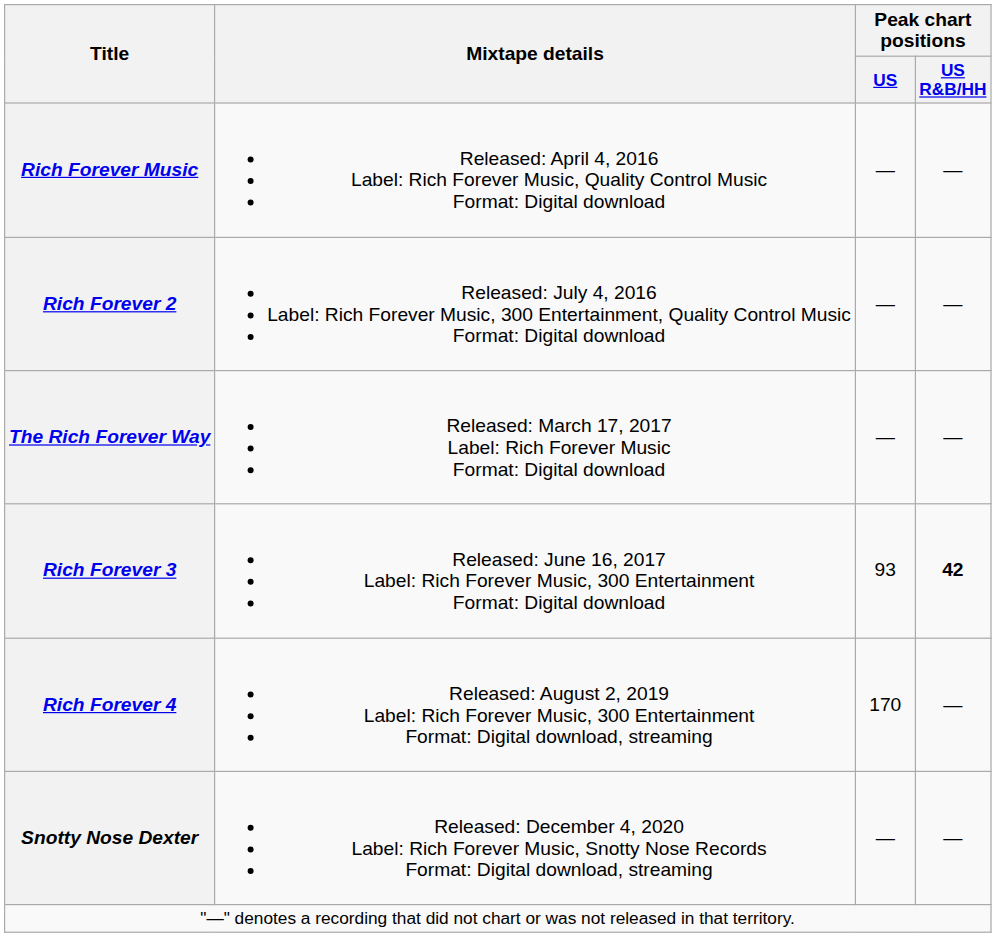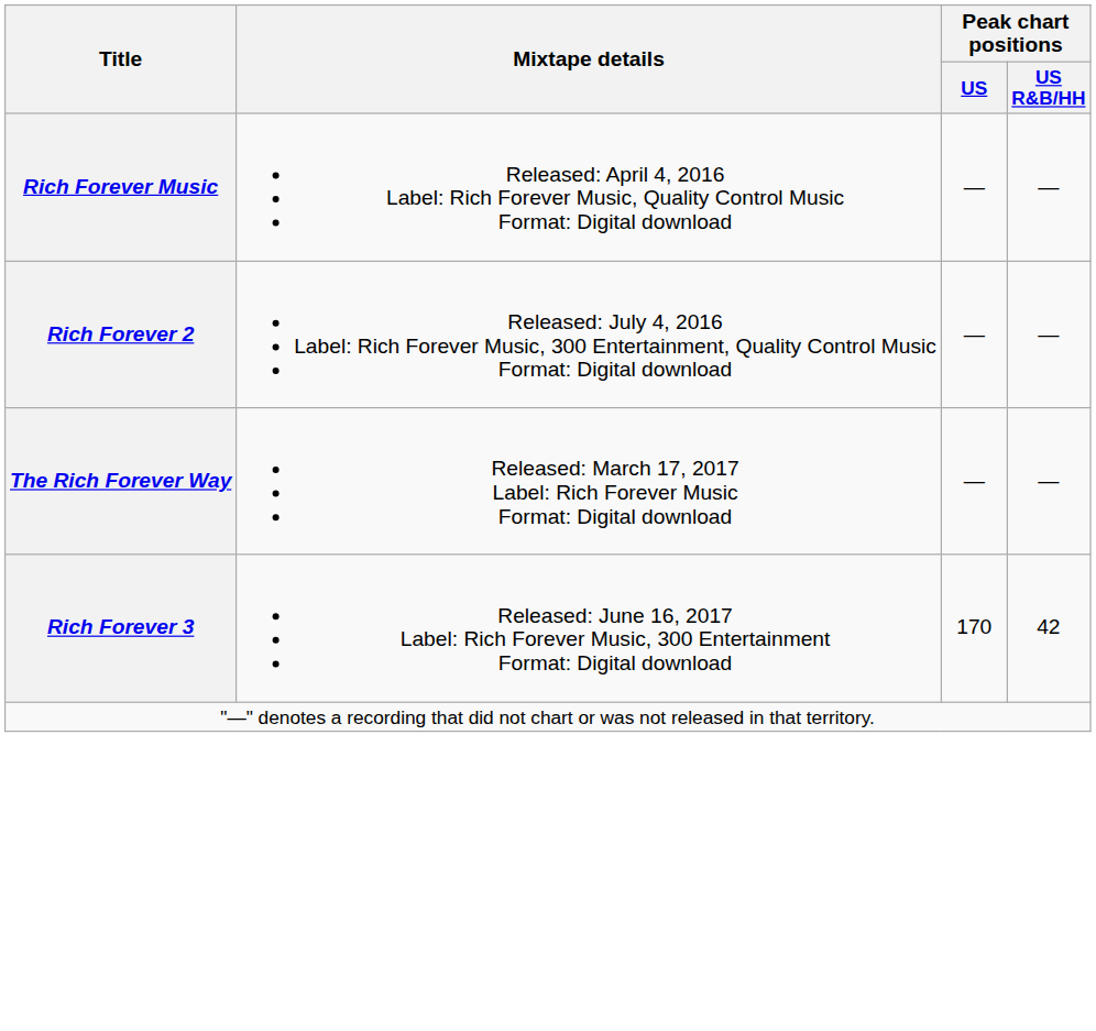Rich Forever 3 | Peak chart positions / US: 93 -> 170
Rich Forever 3 | Peak chart positions / US R&B/HH: bold -> normal
- row: Rich Forever 4 | Released: August 2, 2019 Label: Rich Forever Music, 300 Entertainment Format: Digital download, streaming | 170 | —
- row: Snotty Nose Dexter | Released: December 4, 2020 Label: Rich Forever Music, Snotty Nose Records Format: Digital download, streaming | — | —
